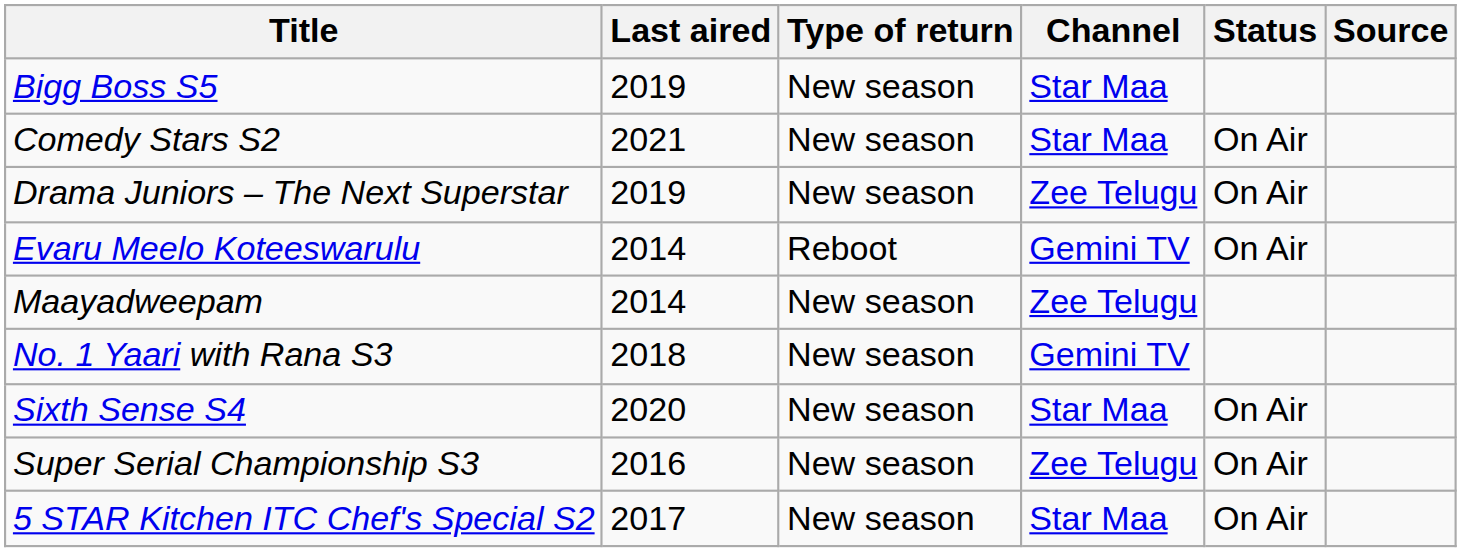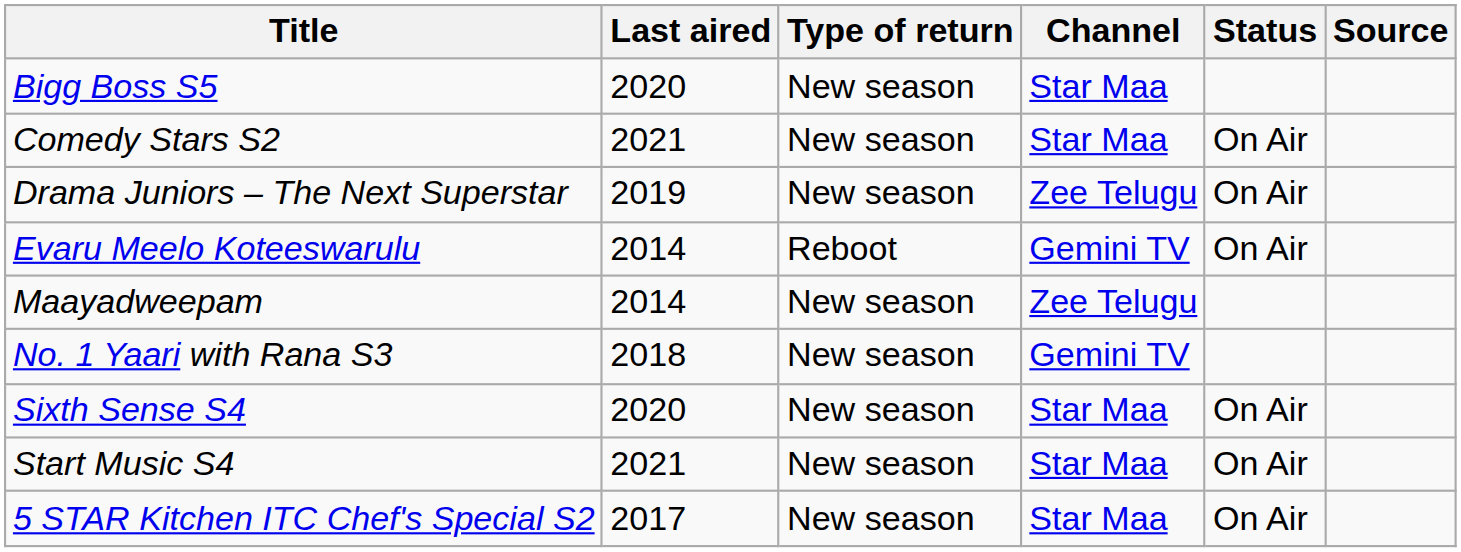Bigg Boss S5 | Last aired: 2019 -> 2020
+ row: Start Music S4 | 2021 | New season | Star Maa | On Air
- row: Super Serial Championship S3 | 2016 | New season | Zee Telugu | On Air
